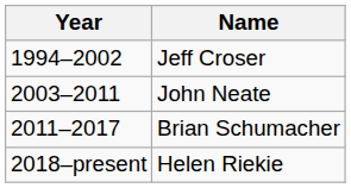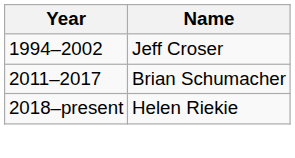- row: 2003–2011 | John Neate
